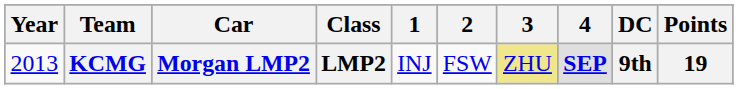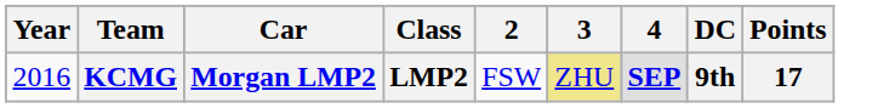- column: 1 | INJ
KCMG | Year: 2013 -> 2016
KCMG | Points: 19 -> 17
